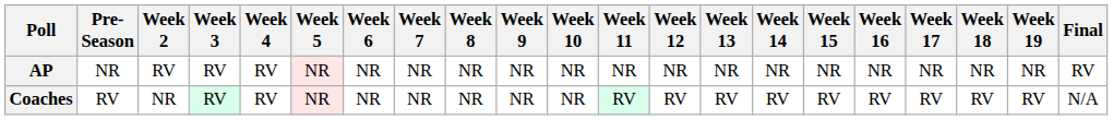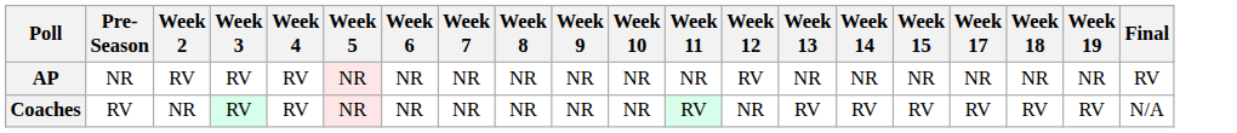- column: Week 16 | NR | RV
AP | Week 12: NR -> RV
Coaches | Week 12: RV -> NR
